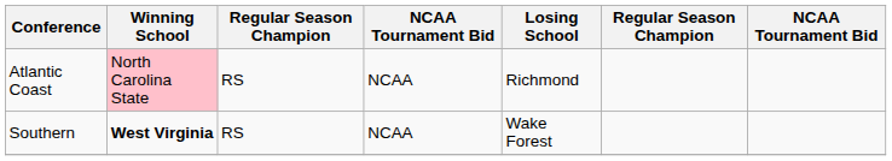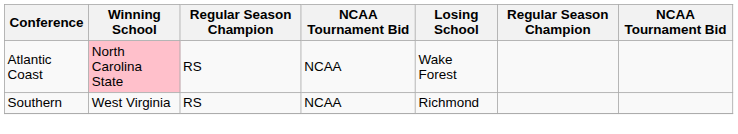Atlantic Coast | Losing School: Richmond -> Wake Forest
Southern | Winning School: bold -> normal
Southern | Losing School: Wake Forest -> Richmond
